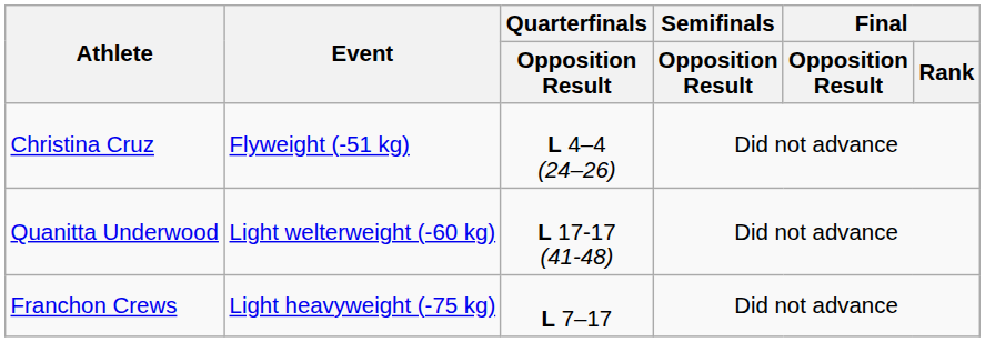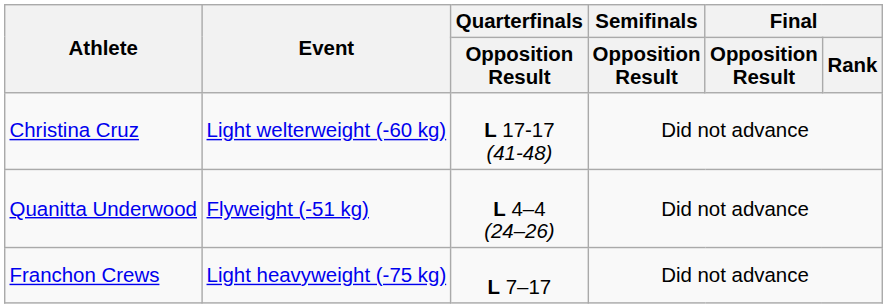Christina Cruz | Event: Flyweight (-51 kg) -> Light welterweight (-60 kg)
Christina Cruz | Quarterfinals / Opposition Result: L 4–4 (24–26) -> L 17-17 (41-48)
Quanitta Underwood | Event: Light welterweight (-60 kg) -> Flyweight (-51 kg)
Quanitta Underwood | Quarterfinals / Opposition Result: L 17-17 (41-48) -> L 4–4 (24–26)
